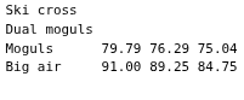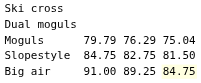+ row: Slopestyle | 84.75 | 82.75 | 81.50
Big air | column 7: no background -> lightyellow background
